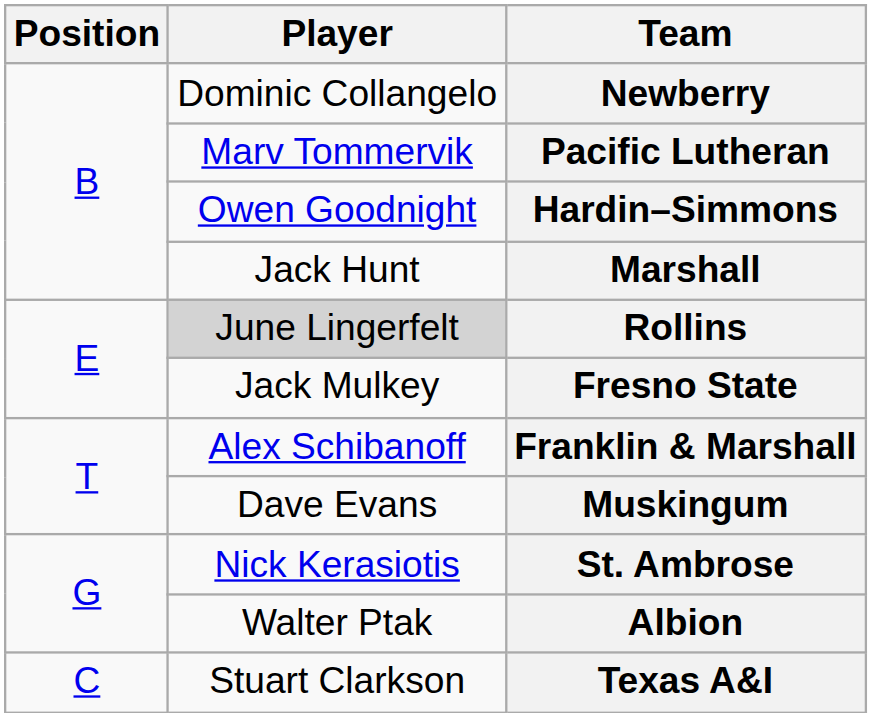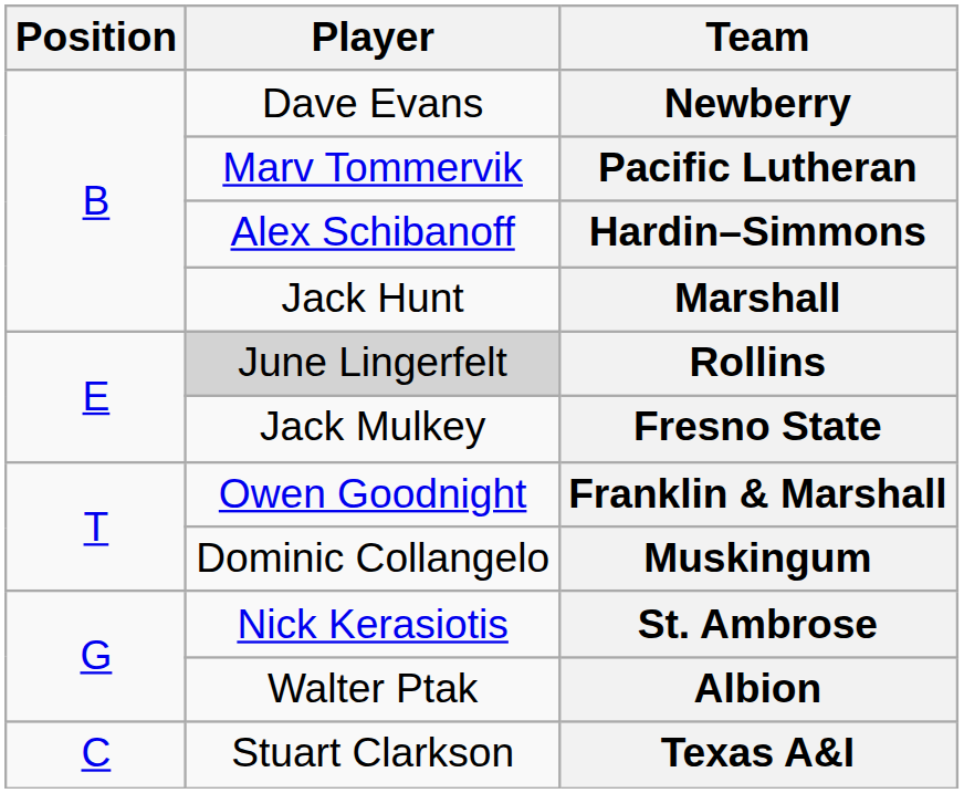Newberry | Player: Dominic Collangelo -> Dave Evans
Hardin–Simmons | Player: Owen Goodnight -> Alex Schibanoff
Franklin & Marshall | Player: Alex Schibanoff -> Owen Goodnight
Muskingum | Player: Dave Evans -> Dominic Collangelo
